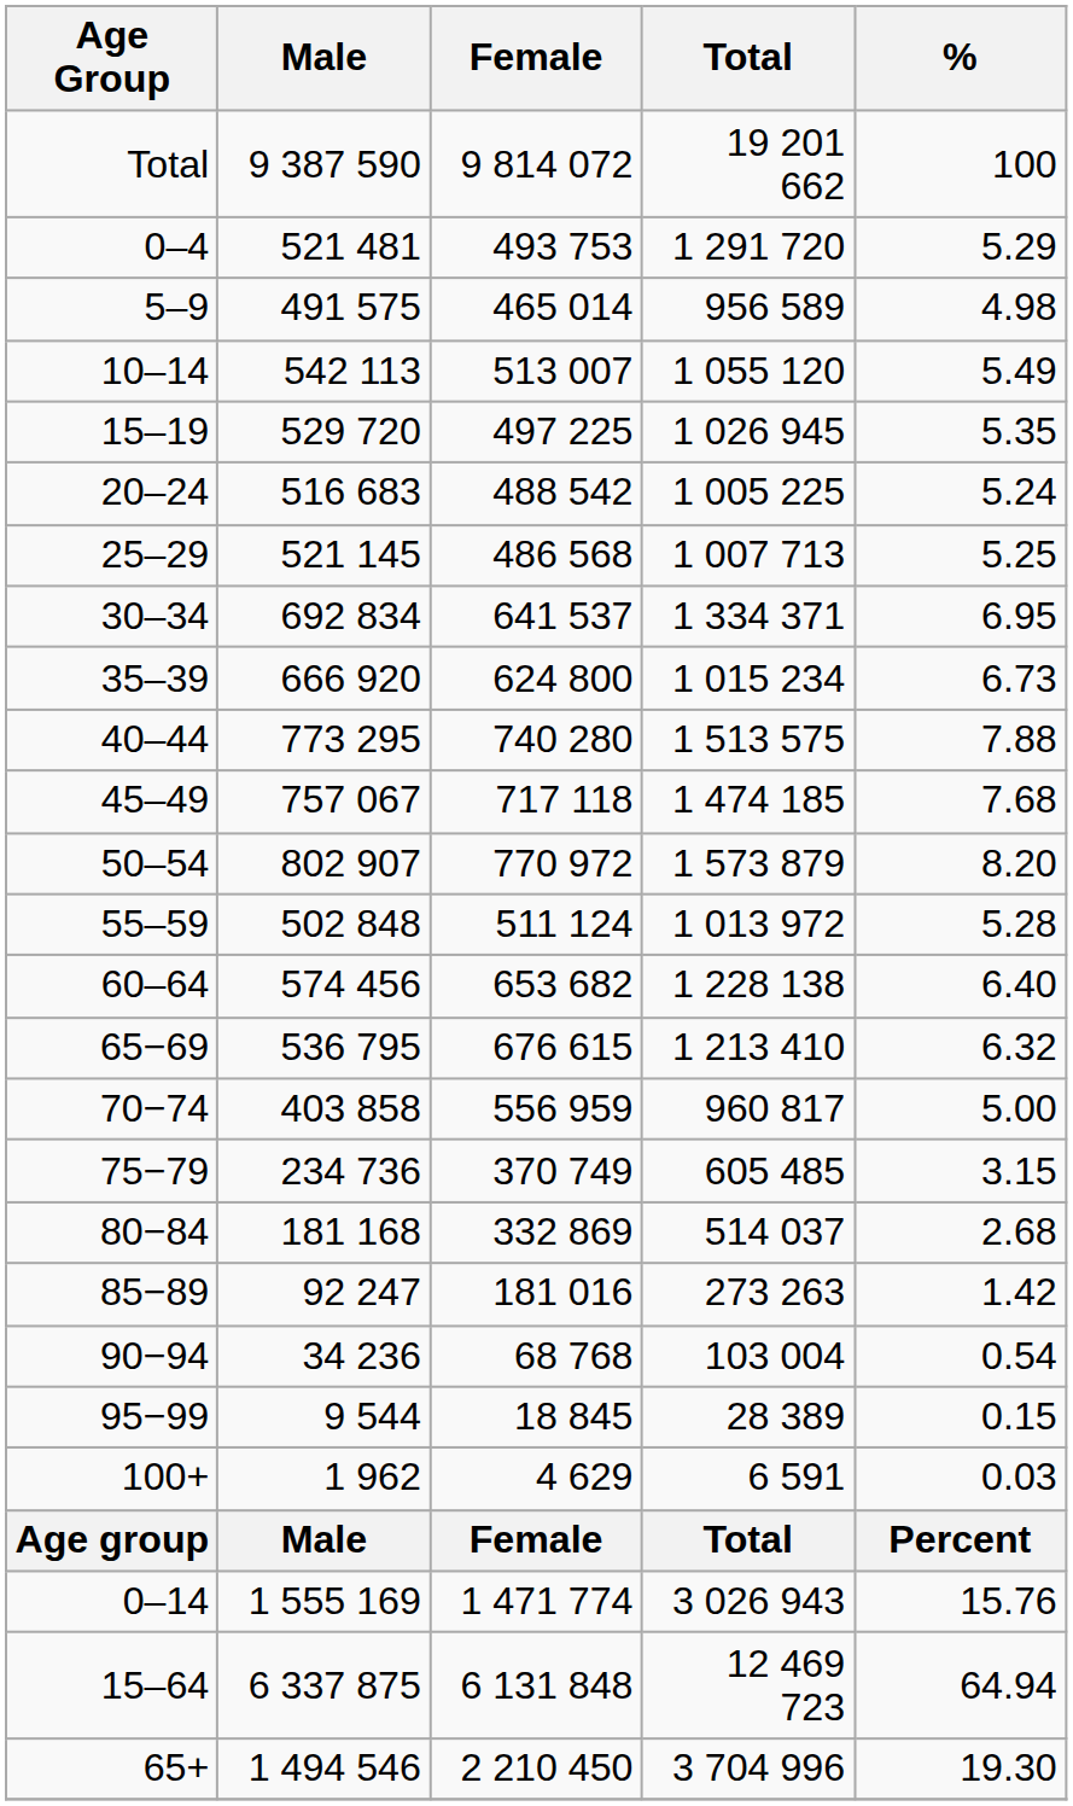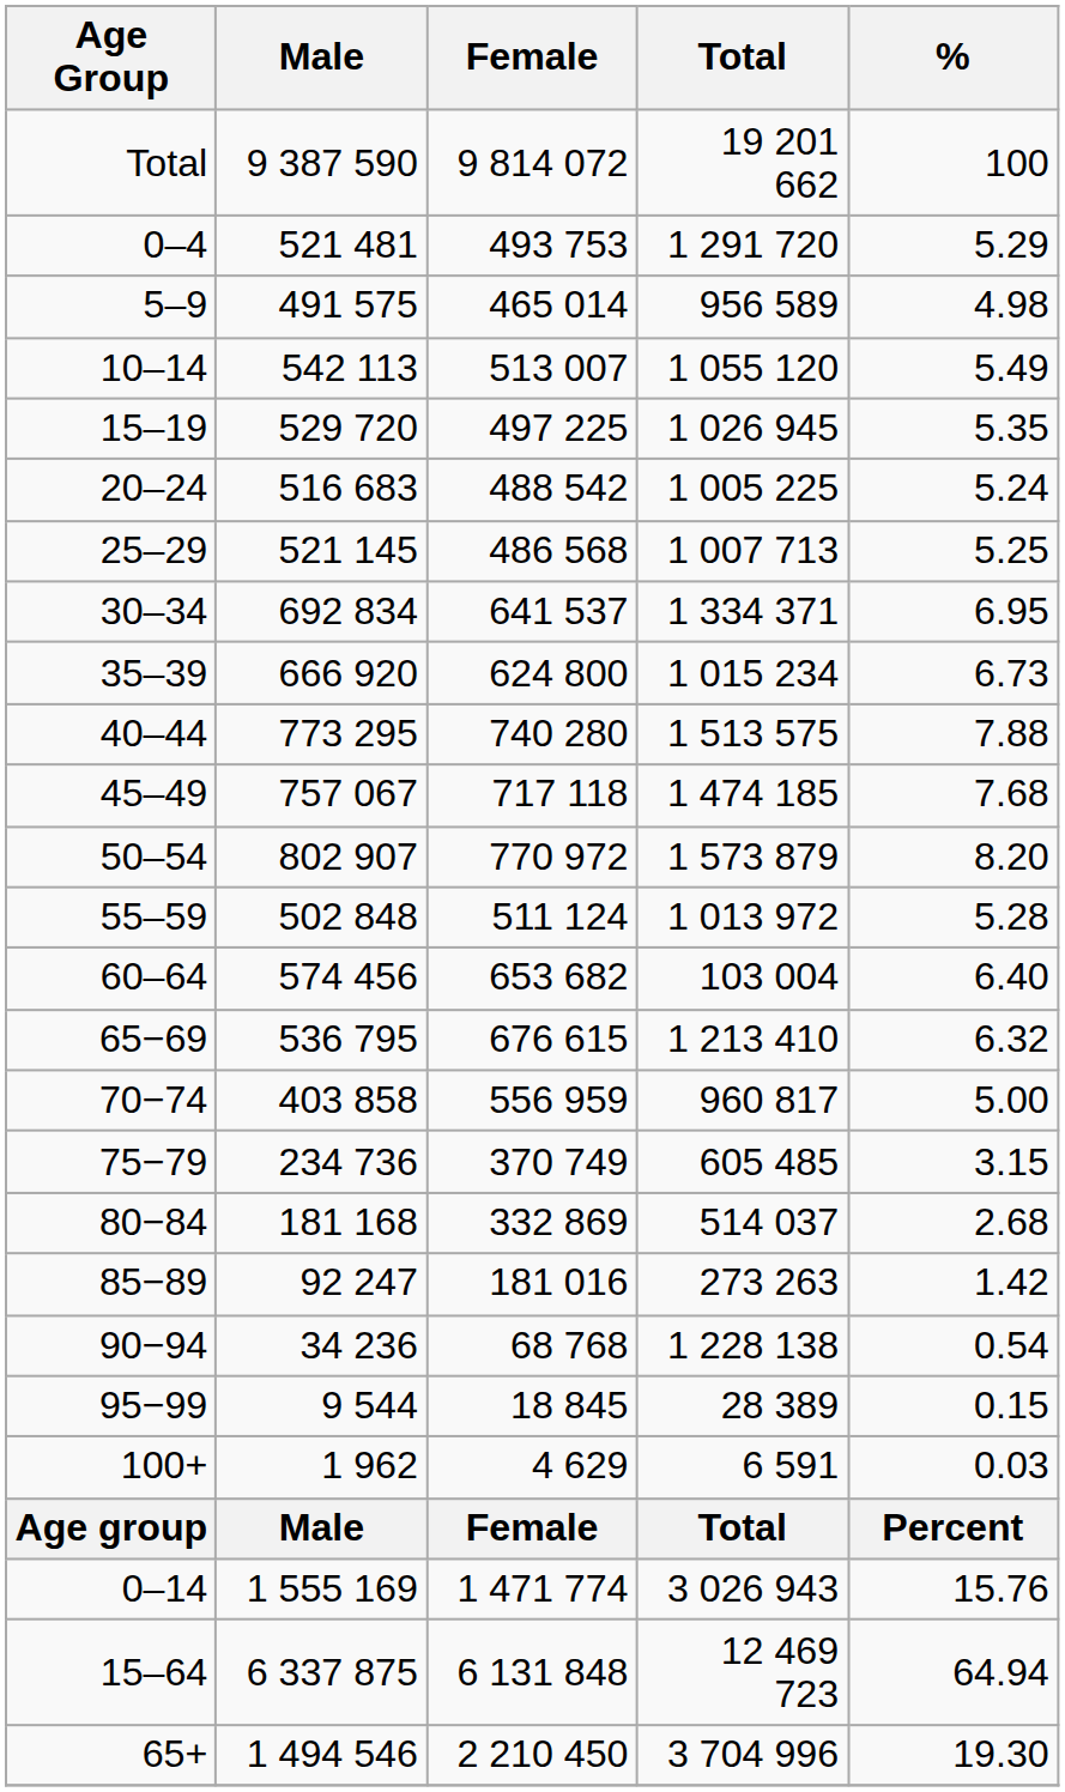60–64 | Total: 1 228 138 -> 103 004
90−94 | Total: 103 004 -> 1 228 138
